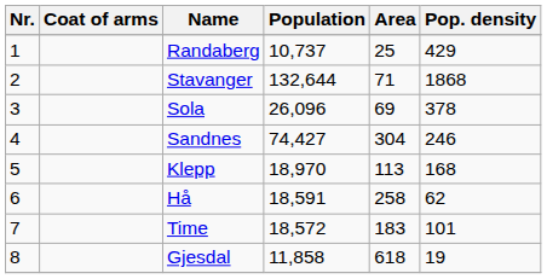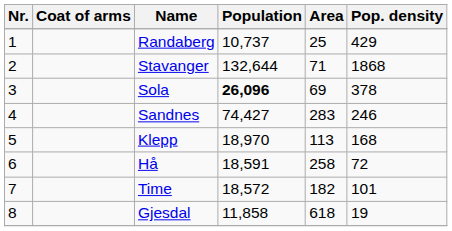Sola | Population: normal -> bold
Sandnes | Area: 304 -> 283
Hå | Pop. density: 62 -> 72
Time | Area: 183 -> 182
